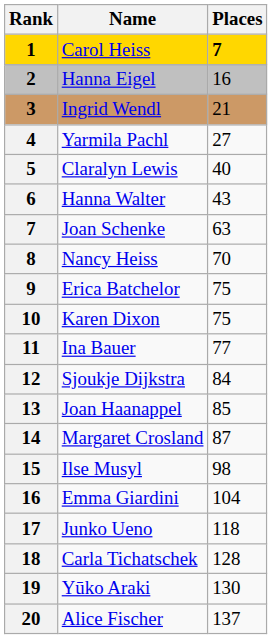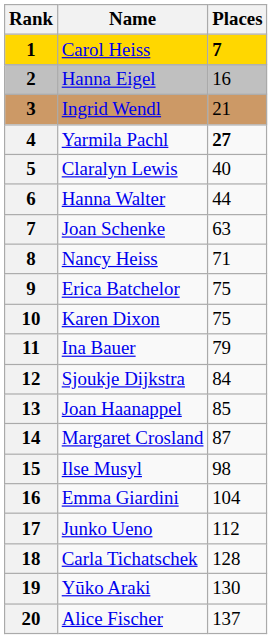Yarmila Pachl | Places: normal -> bold
Hanna Walter | Places: 43 -> 44
Nancy Heiss | Places: 70 -> 71
Ina Bauer | Places: 77 -> 79
Junko Ueno | Places: 118 -> 112
